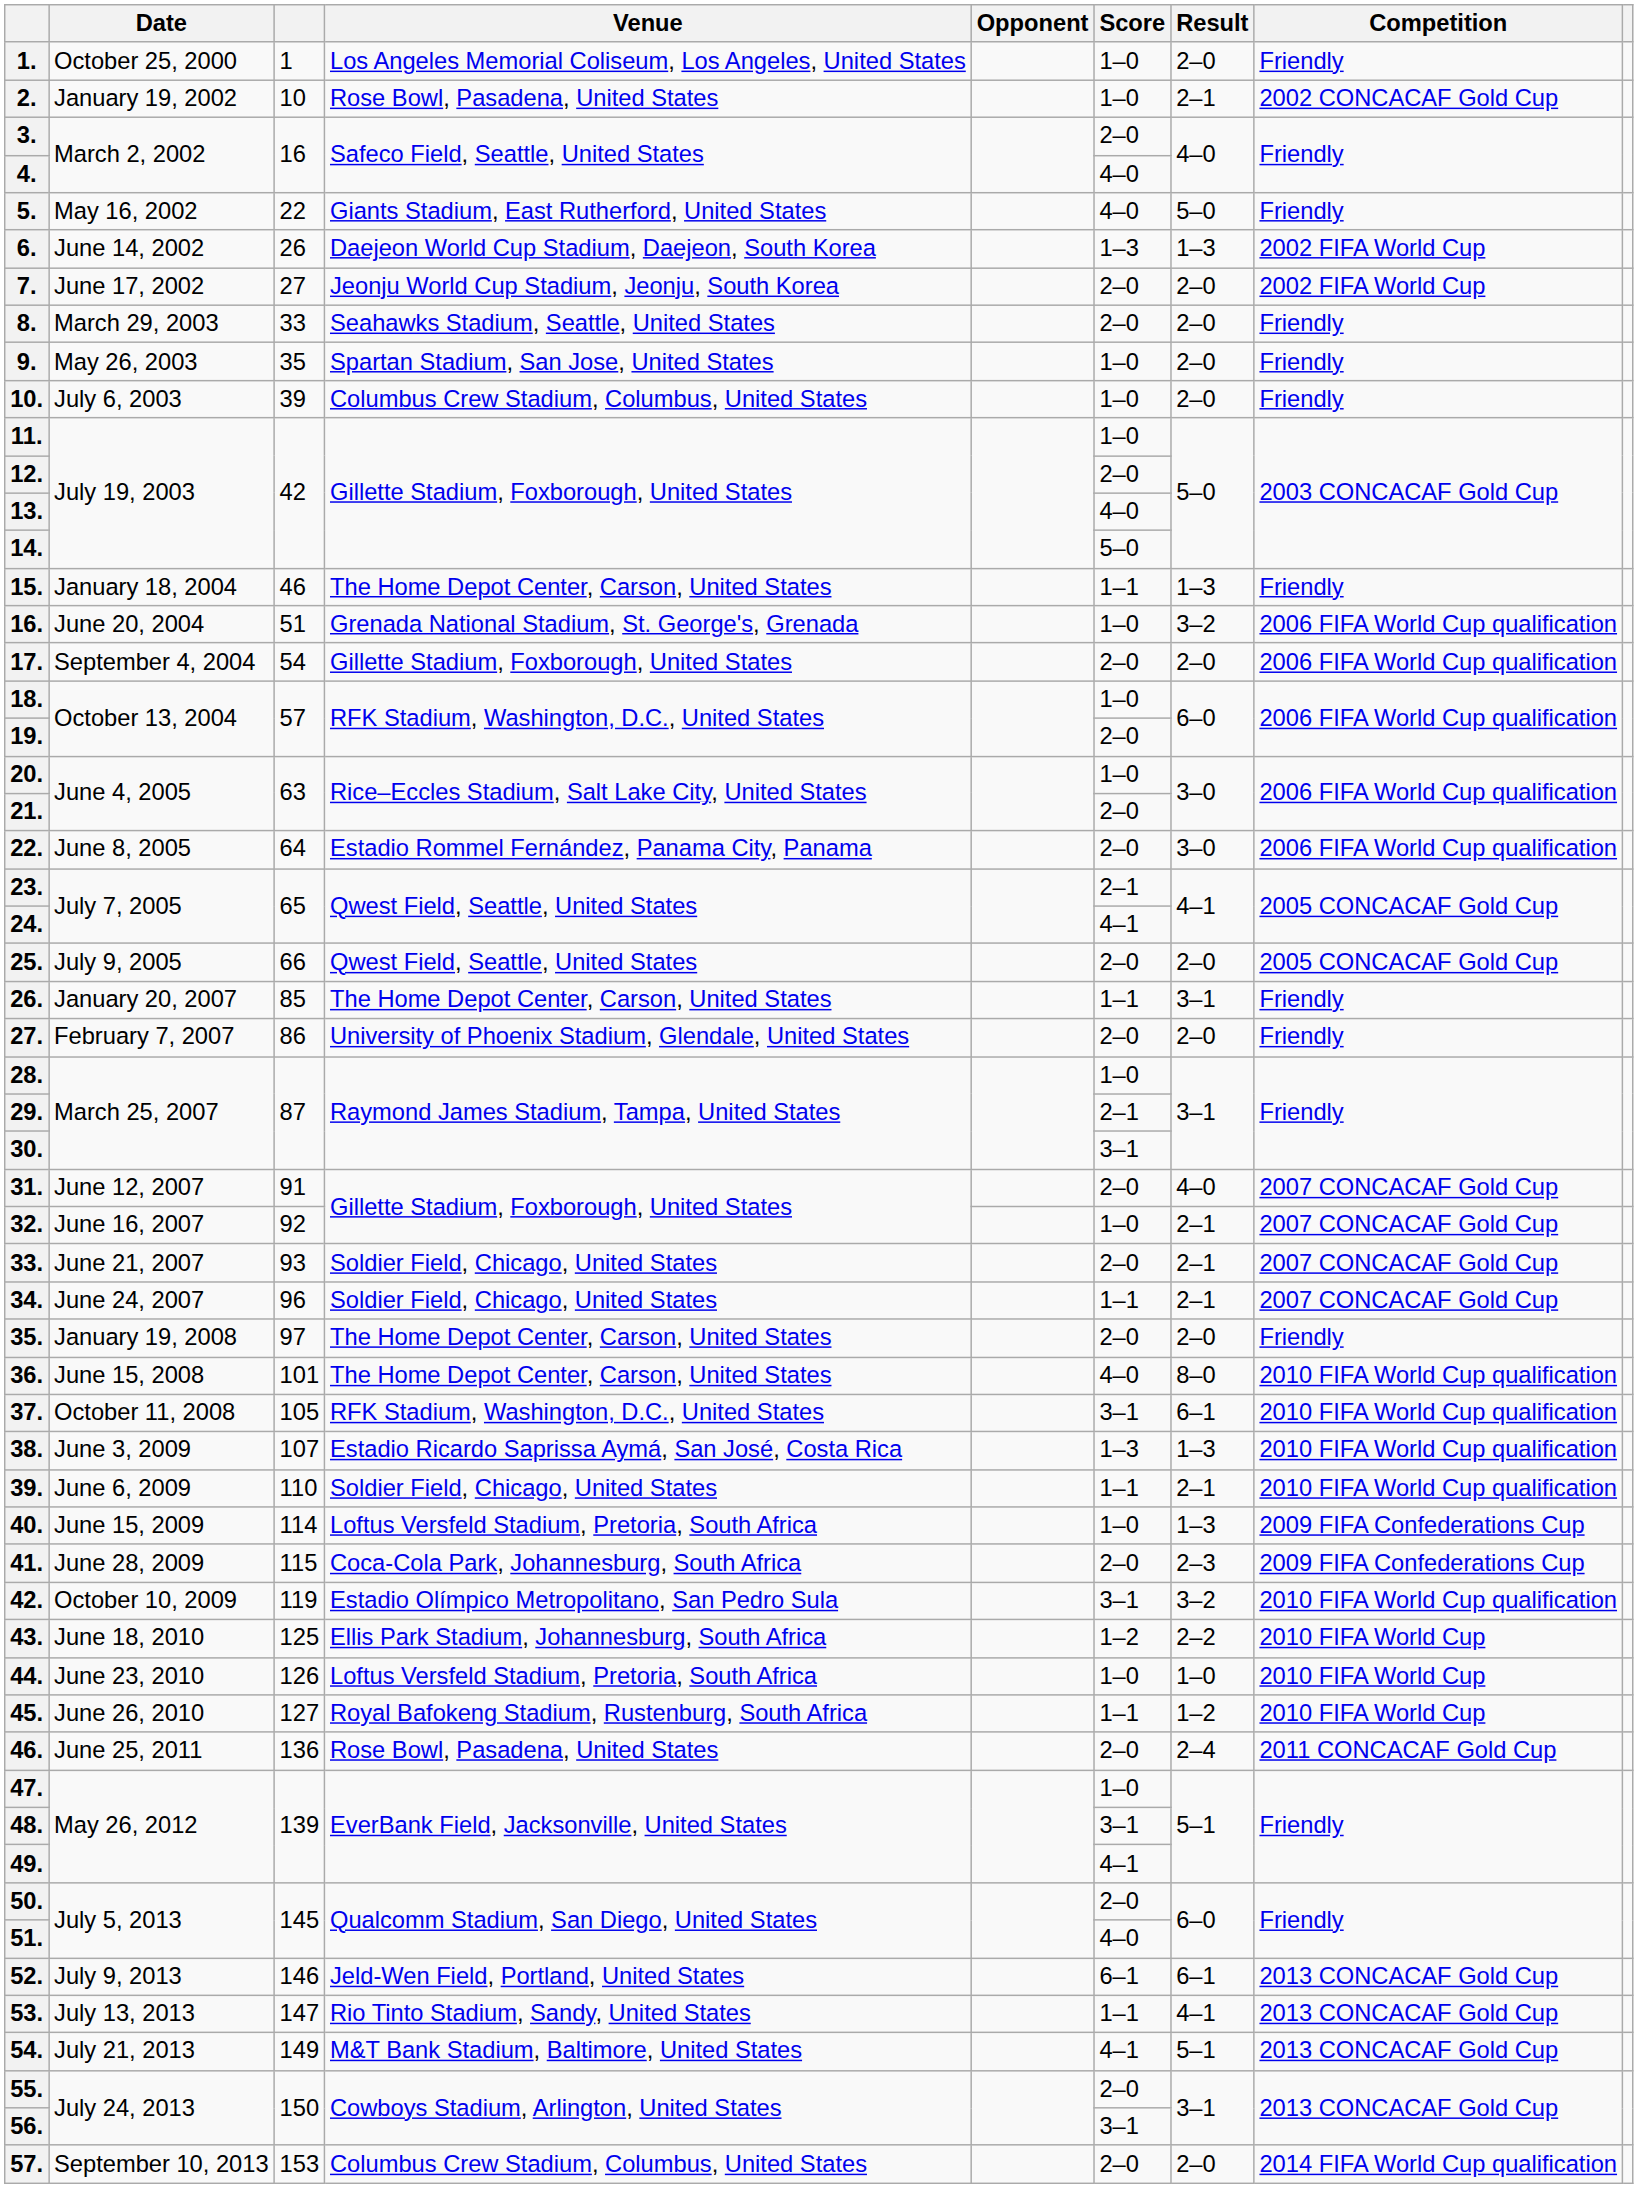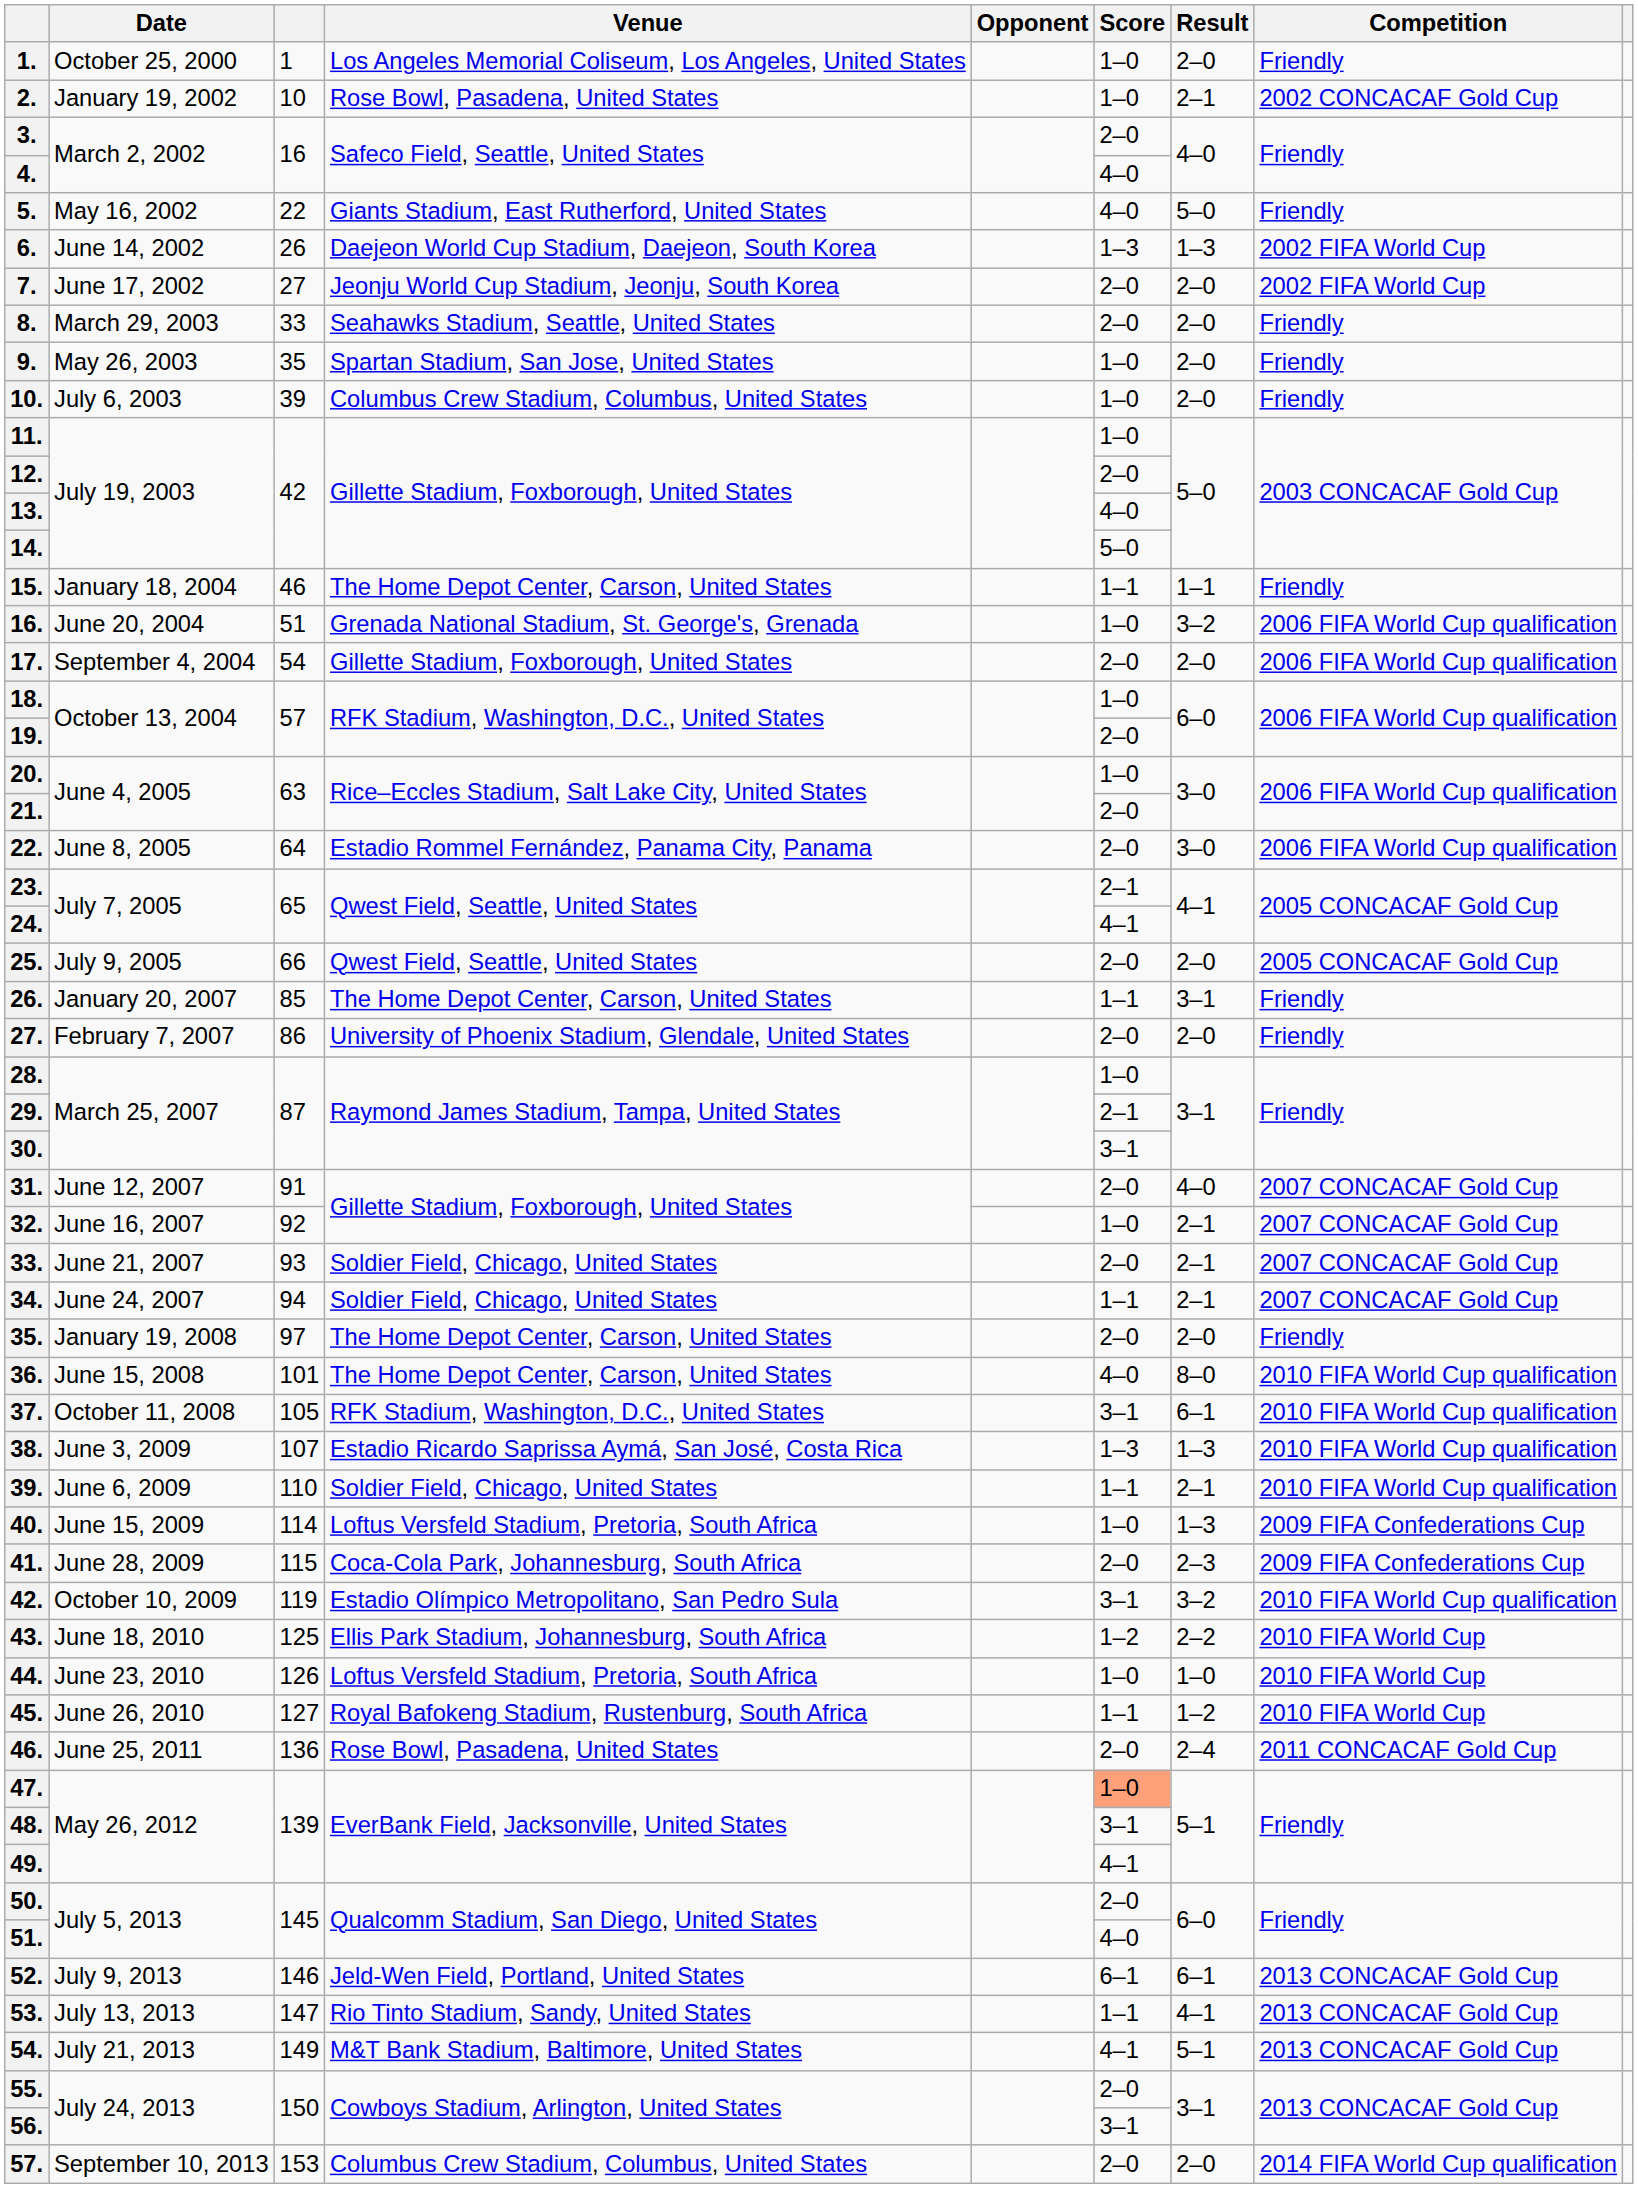15. | Result: 1–3 -> 1–1
34. | column 3: 96 -> 94
47. | Score: no background -> lightsalmon background
